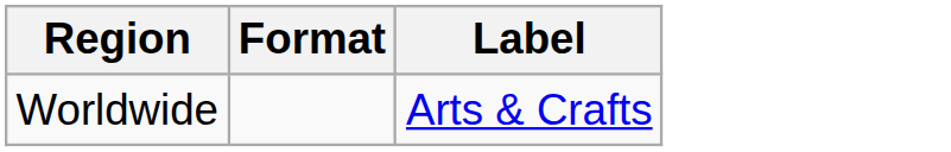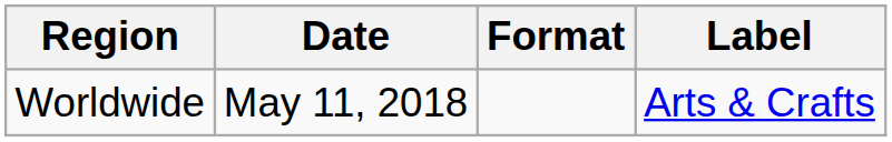+ column: Date | May 11, 2018
